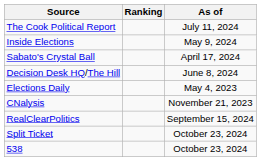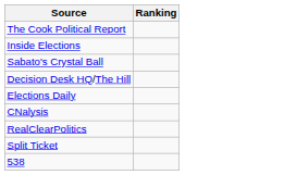- column: As of | July 11, 2024 | May 9, 2024 | April 17, 2024 | June 8, 2024 | May 4, 2023 | November 21, 2023 | September 15, 2024 | October 23, 2024 | October 23, 2024
